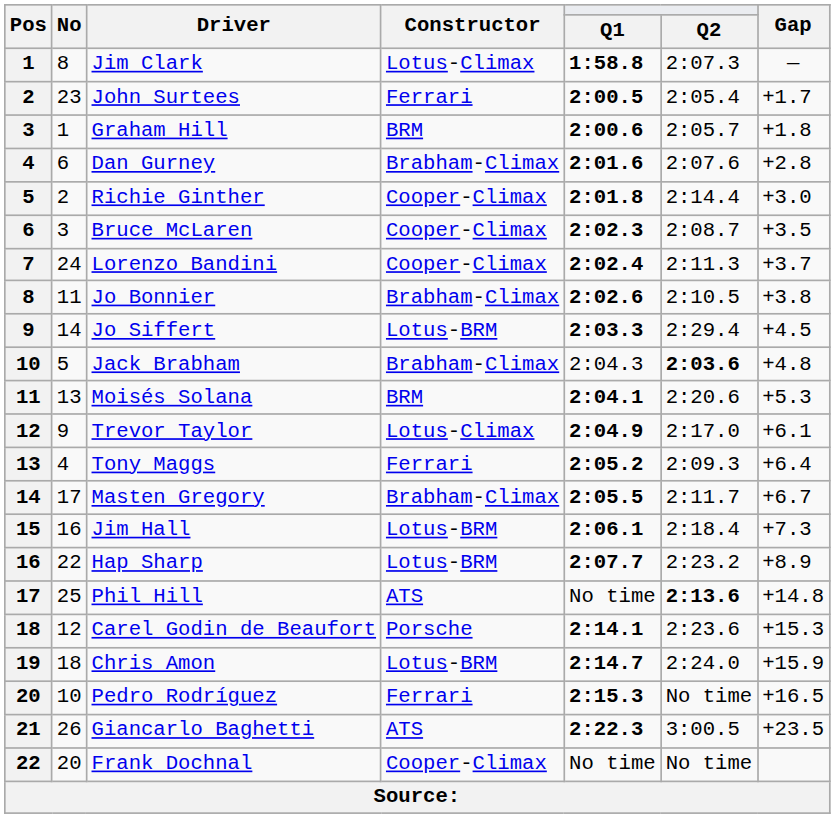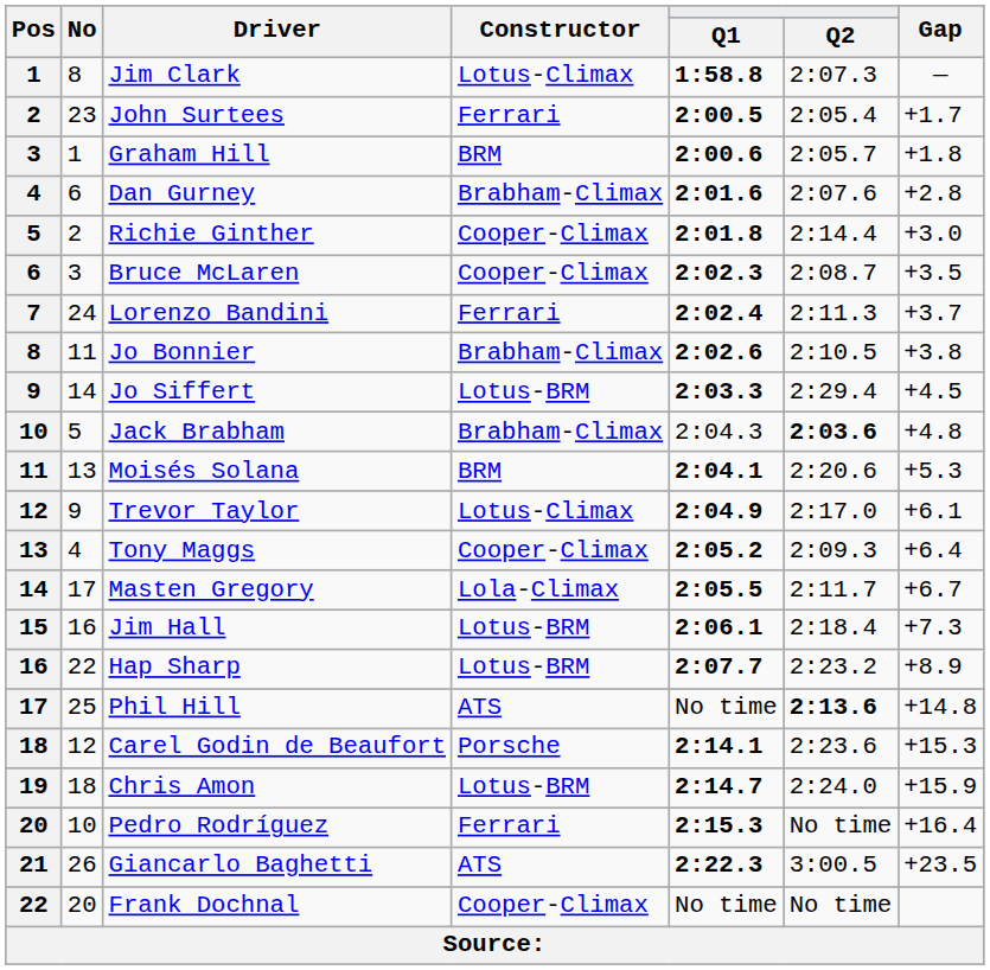Lorenzo Bandini | Constructor: Cooper-Climax -> Ferrari
Tony Maggs | Constructor: Ferrari -> Cooper-Climax
Masten Gregory | Constructor: Brabham-Climax -> Lola-Climax
Pedro Rodríguez | Gap: +16.5 -> +16.4
